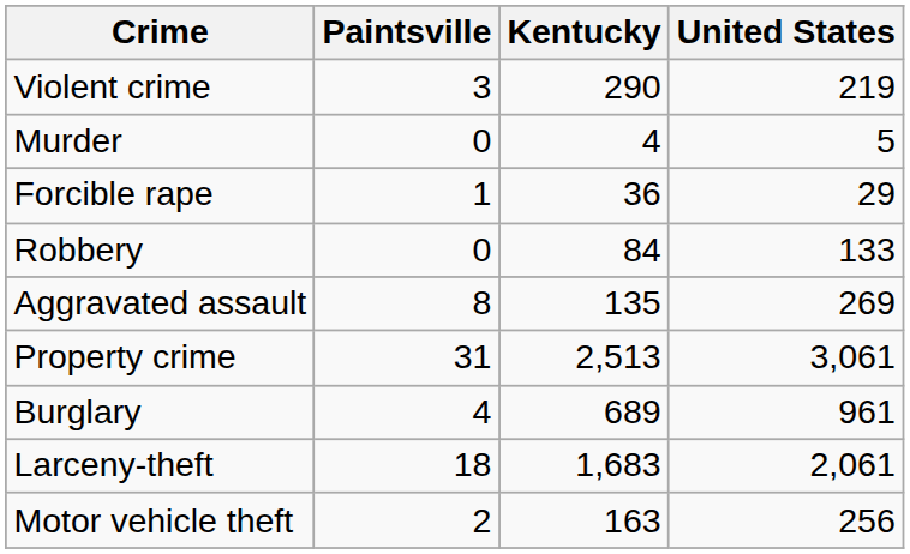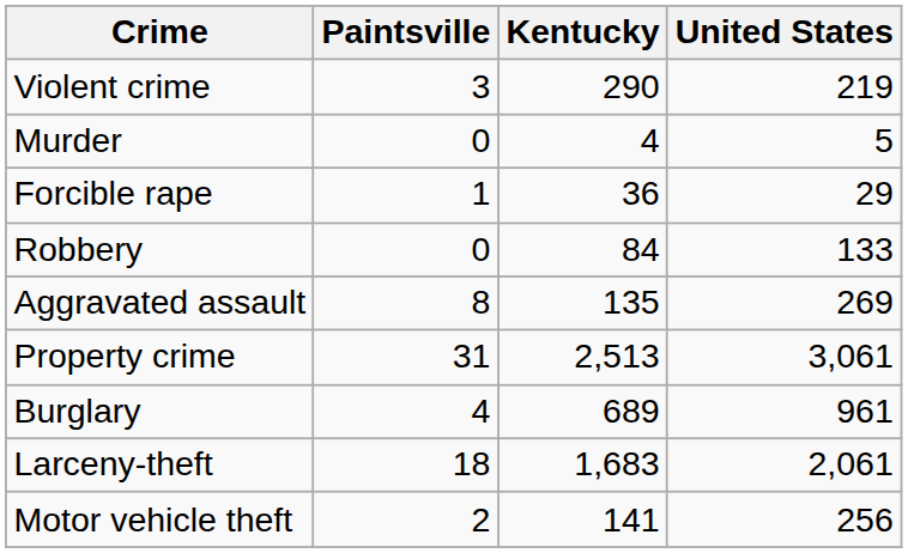Motor vehicle theft | Kentucky: 163 -> 141
